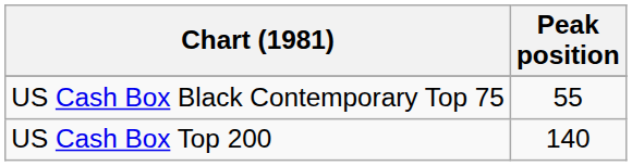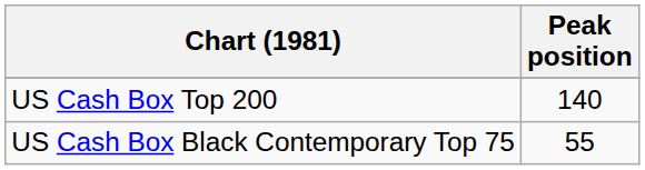rows swapped: US Cash Box Top 200 <-> US Cash Box Black Contemporary Top 75
